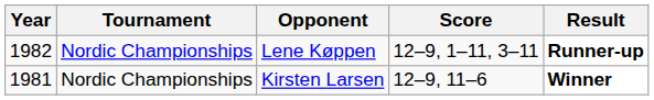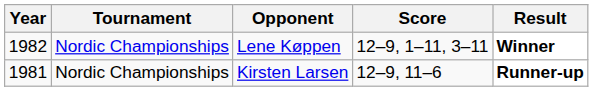Lene Køppen | Result: Runner-up -> Winner
Kirsten Larsen | Result: Winner -> Runner-up
